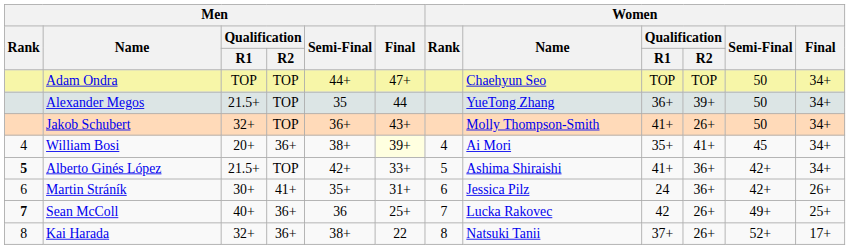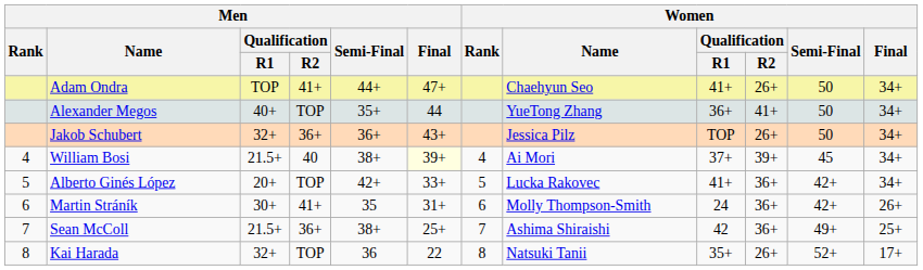Adam Ondra | Men / Qualification / R2: TOP -> 41+
Adam Ondra | Women / Qualification / R1: TOP -> 41+
Adam Ondra | Women / Qualification / R2: TOP -> 26+
Alexander Megos | Men / Qualification / R1: 21.5+ -> 40+
Alexander Megos | Men / Semi-Final: 35 -> 35+
Alexander Megos | Women / Qualification / R2: 39+ -> 41+
Jakob Schubert | Men / Qualification / R2: TOP -> 36+
Jakob Schubert | Women / Name: Molly Thompson-Smith -> Jessica Pilz
Jakob Schubert | Women / Qualification / R1: 41+ -> TOP
William Bosi | Men / Qualification / R1: 20+ -> 21.5+
William Bosi | Men / Qualification / R2: 36+ -> 40
William Bosi | Women / Qualification / R1: 35+ -> 37+
William Bosi | Women / Qualification / R2: 41+ -> 39+
Alberto Ginés López | Men / Rank: bold -> normal
Alberto Ginés López | Men / Qualification / R1: 21.5+ -> 20+
Alberto Ginés López | Women / Name: Ashima Shiraishi -> Lucka Rakovec
Martin Stráník | Men / Semi-Final: 35+ -> 35
Martin Stráník | Women / Name: Jessica Pilz -> Molly Thompson-Smith
Sean McColl | Men / Rank: bold -> normal
Sean McColl | Men / Qualification / R1: 40+ -> 21.5+
Sean McColl | Men / Semi-Final: 36 -> 38+
Sean McColl | Women / Name: Lucka Rakovec -> Ashima Shiraishi
Sean McColl | Women / Qualification / R2: 26+ -> 36+
Kai Harada | Men / Qualification / R2: 36+ -> TOP
Kai Harada | Men / Semi-Final: 38+ -> 36
Kai Harada | Women / Qualification / R1: 37+ -> 35+
